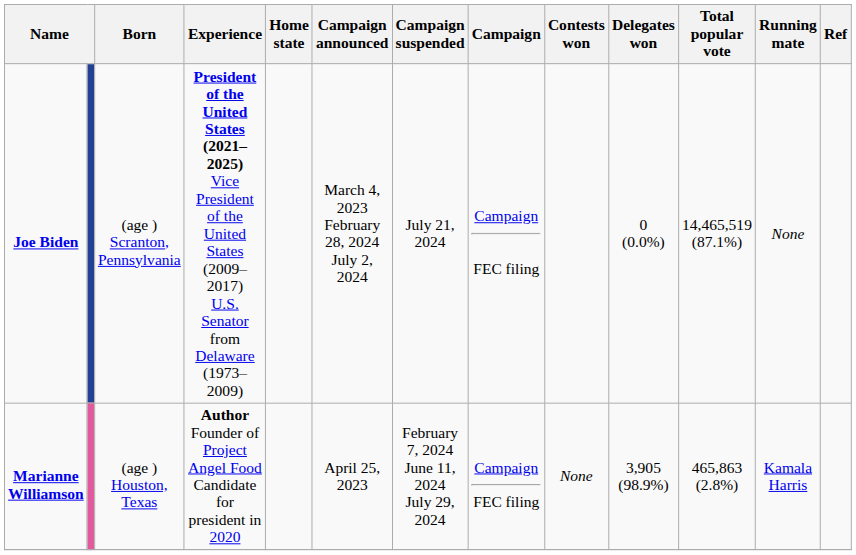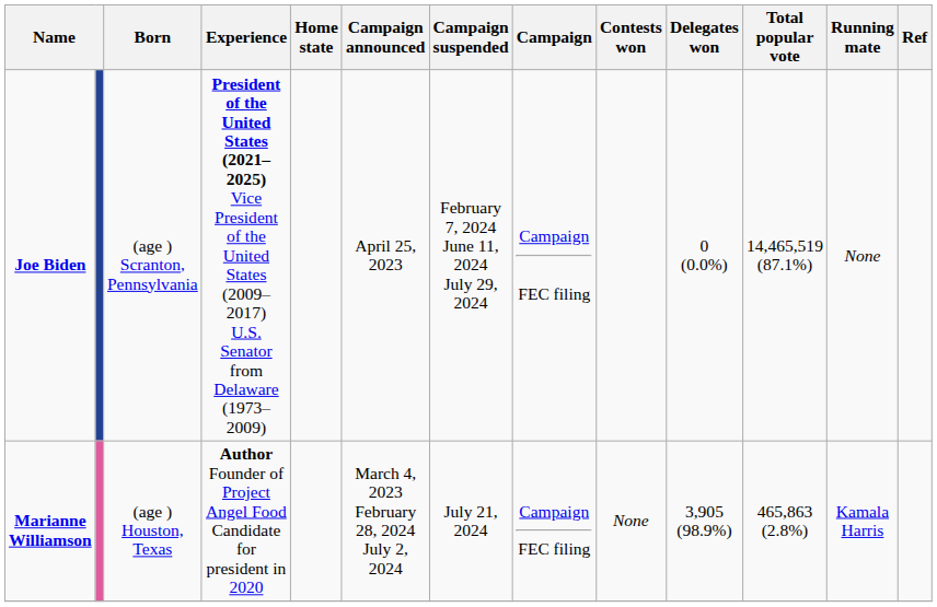Joe Biden | Campaign announced: March 4, 2023 February 28, 2024 July 2, 2024 -> April 25, 2023
Joe Biden | Campaign suspended: July 21, 2024 -> February 7, 2024 June 11, 2024 July 29, 2024
Marianne Williamson | Campaign announced: April 25, 2023 -> March 4, 2023 February 28, 2024 July 2, 2024
Marianne Williamson | Campaign suspended: February 7, 2024 June 11, 2024 July 29, 2024 -> July 21, 2024
